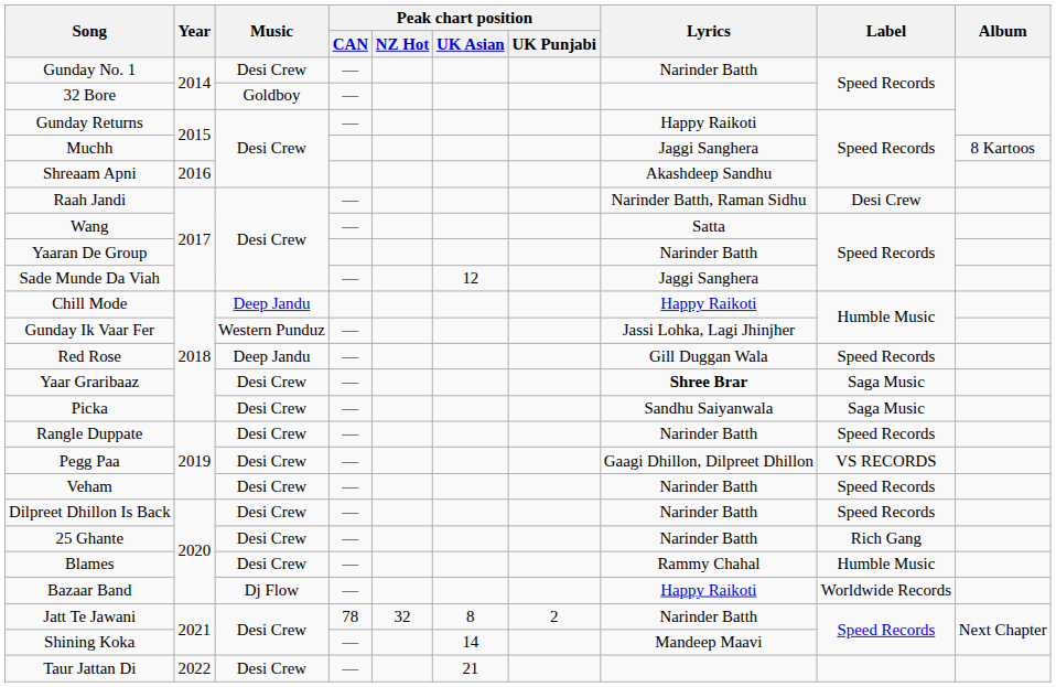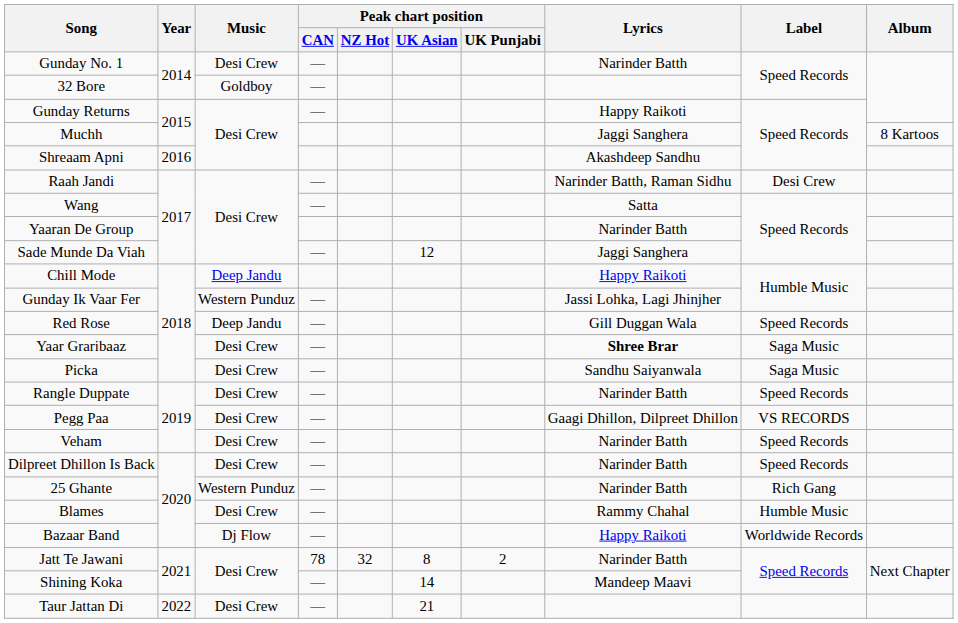25 Ghante | Music: Desi Crew -> Western Punduz
